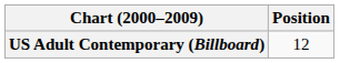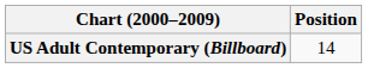US Adult Contemporary (Billboard) | Position: 12 -> 14
